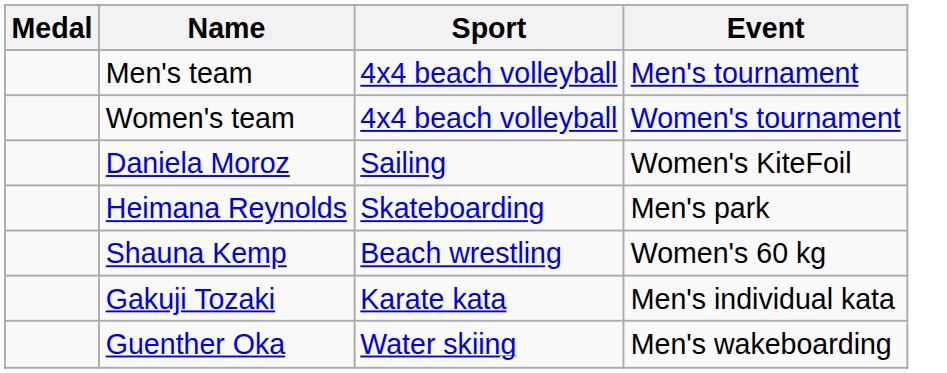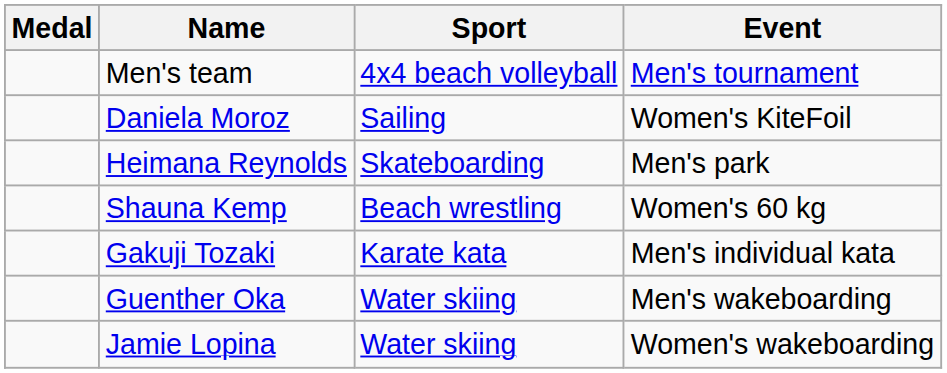- row: Women's team | 4x4 beach volleyball | Women's tournament
+ row: Jamie Lopina | Water skiing | Women's wakeboarding
